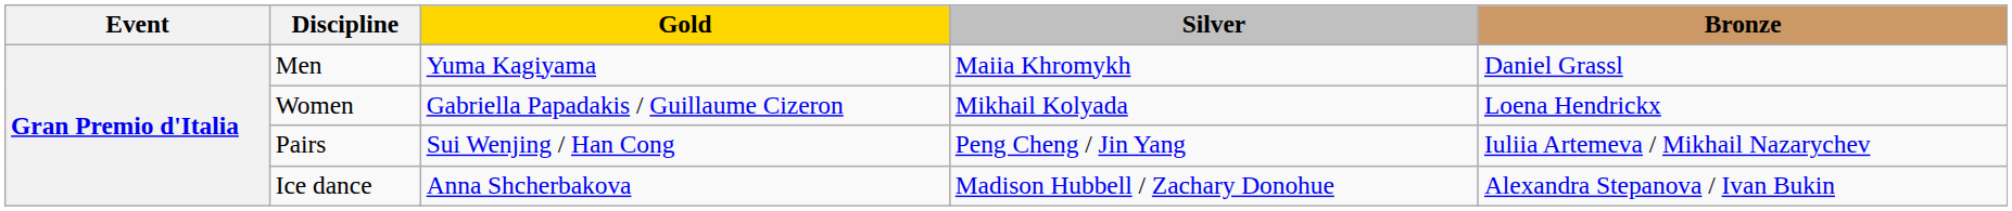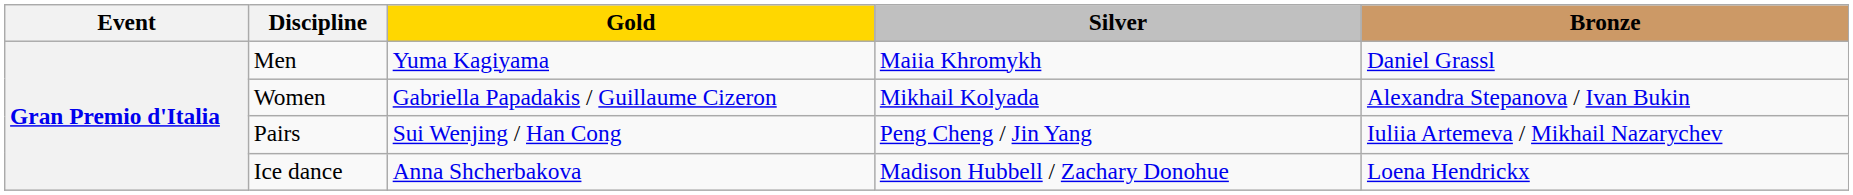Women | Bronze: Loena Hendrickx -> Alexandra Stepanova / Ivan Bukin
Ice dance | Bronze: Alexandra Stepanova / Ivan Bukin -> Loena Hendrickx
